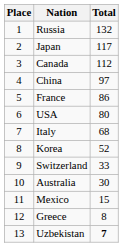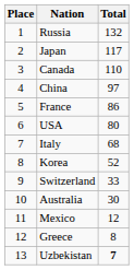Canada | Total: 112 -> 110
Mexico | Total: 15 -> 12
